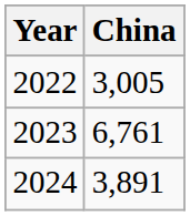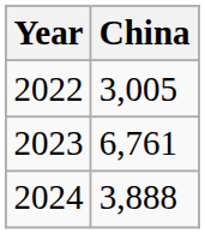2024 | China: 3,891 -> 3,888
